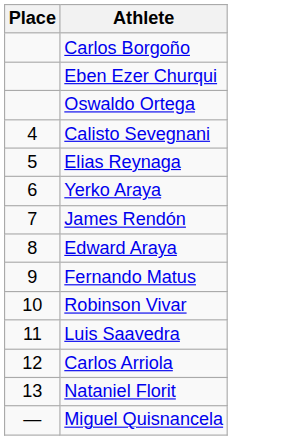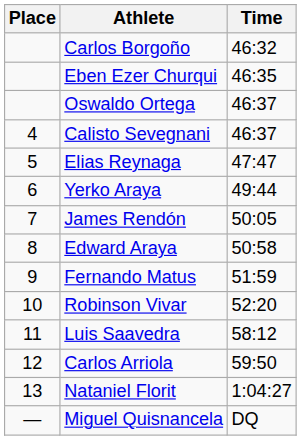+ column: Time | 46:32 | 46:35 | 46:37 | 46:37 | 47:47 | 49:44 | 50:05 | 50:58 | 51:59 | 52:20 | 58:12 | 59:50 | 1:04:27 | DQ
